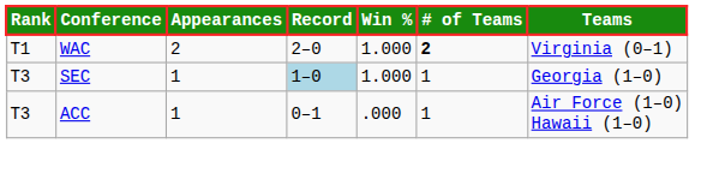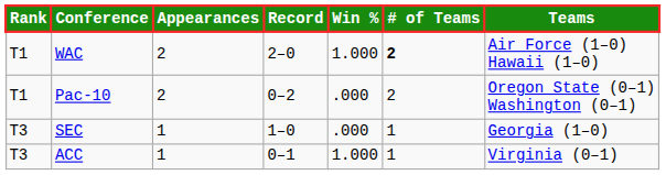WAC | Teams: Virginia (0–1) -> Air Force (1–0) Hawaii (1–0)
+ row: T1 | Pac-10 | 2 | 0–2 | .000 | 2 | Oregon State (0–1) Washington (0–1)
SEC | Record: lightblue background -> no background
SEC | Win %: 1.000 -> .000
ACC | Win %: .000 -> 1.000
ACC | Teams: Air Force (1–0) Hawaii (1–0) -> Virginia (0–1)
